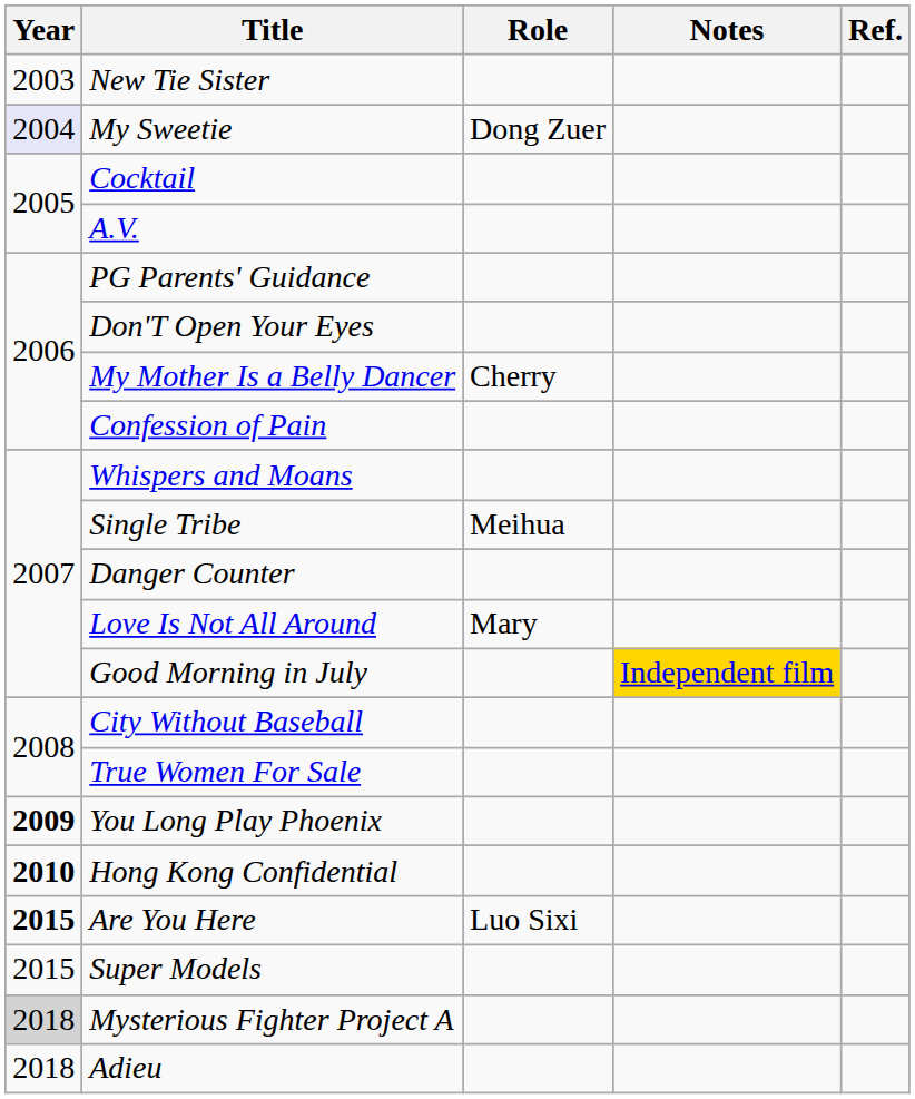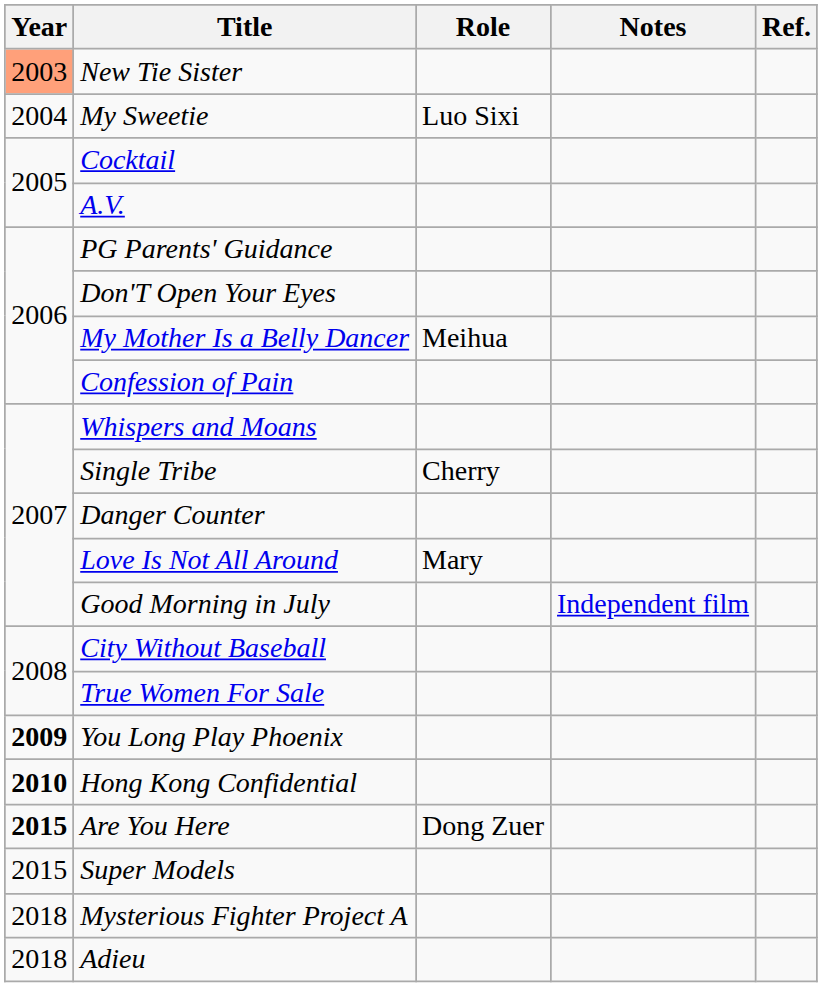New Tie Sister | Year: no background -> lightsalmon background
My Sweetie | Year: lavender background -> no background
My Sweetie | Role: Dong Zuer -> Luo Sixi
My Mother Is a Belly Dancer | Role: Cherry -> Meihua
Single Tribe | Role: Meihua -> Cherry
Good Morning in July | Notes: gold background -> no background
Are You Here | Role: Luo Sixi -> Dong Zuer
Mysterious Fighter Project A | Year: lightgrey background -> no background
